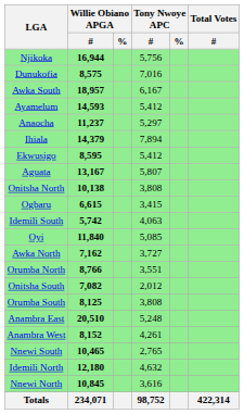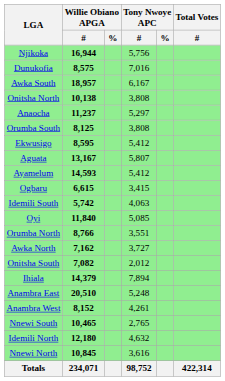rows swapped: Ayamelum <-> Onitsha North
rows swapped: Orumba South <-> Ihiala
rows swapped: Orumba North <-> Awka North
